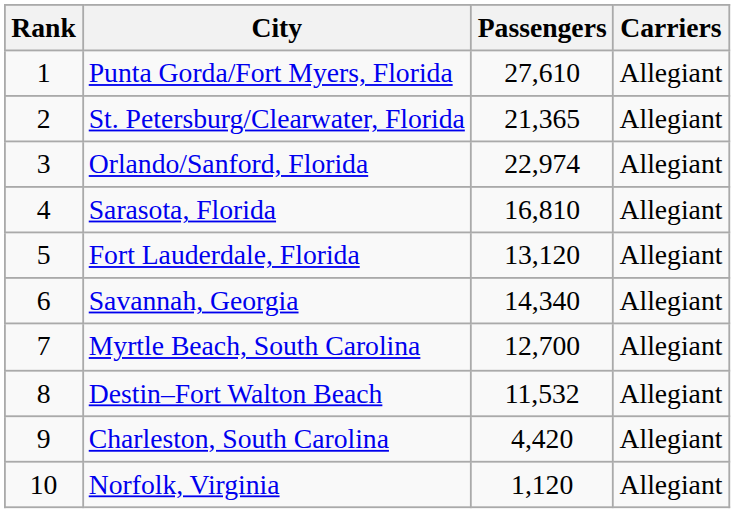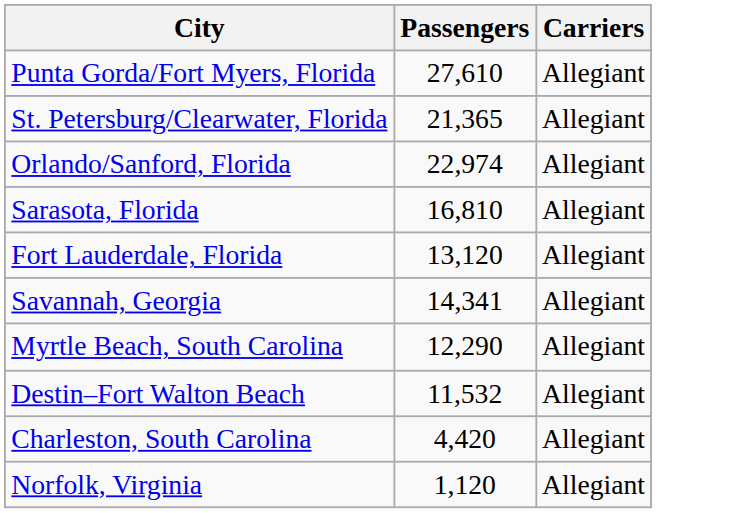- column: Rank | 1 | 2 | 3 | 4 | 5 | 6 | 7 | 8 | 9 | 10
Savannah, Georgia | Passengers: 14,340 -> 14,341
Myrtle Beach, South Carolina | Passengers: 12,700 -> 12,290
